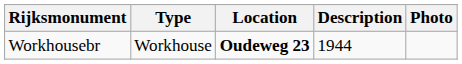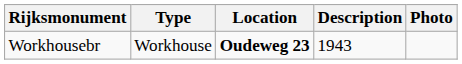Workhousebr | Description: 1944 -> 1943
